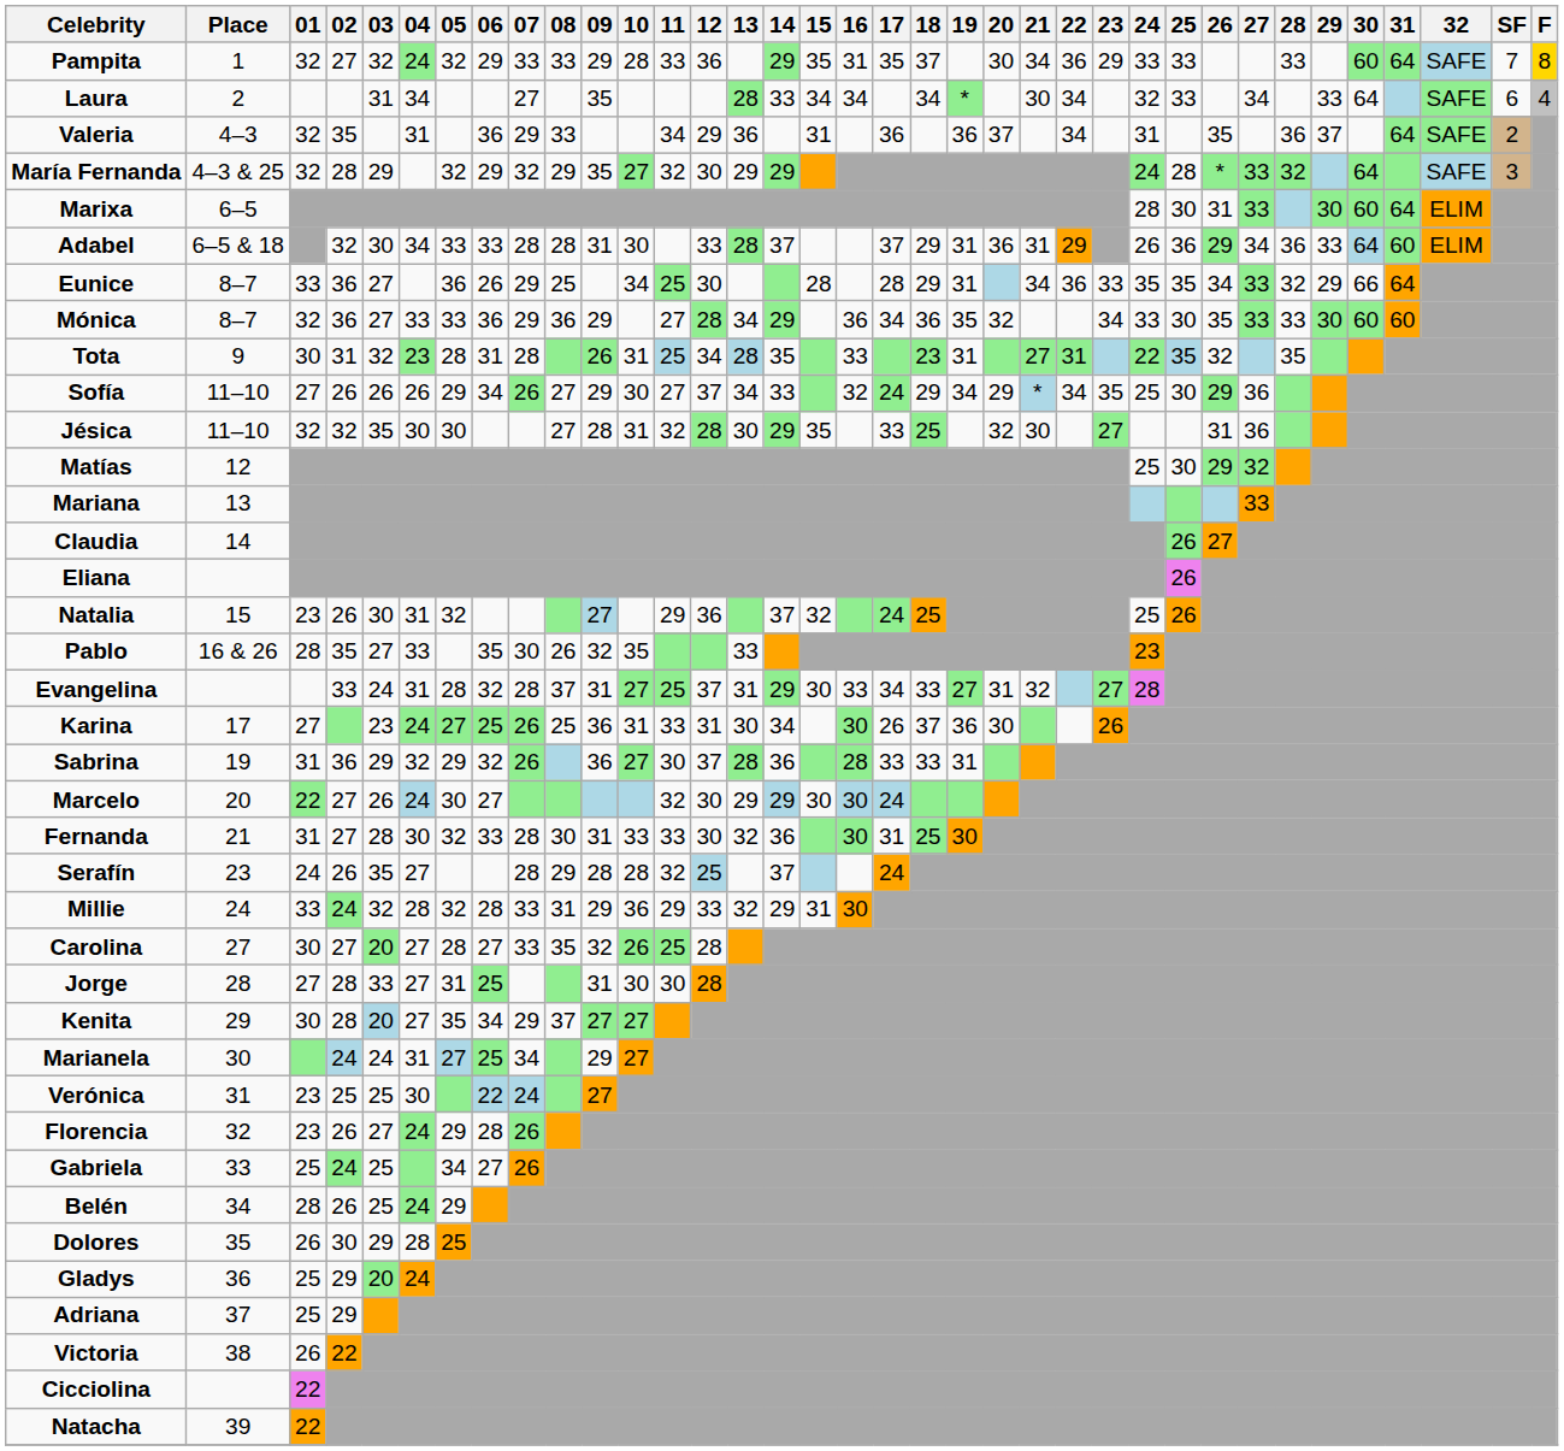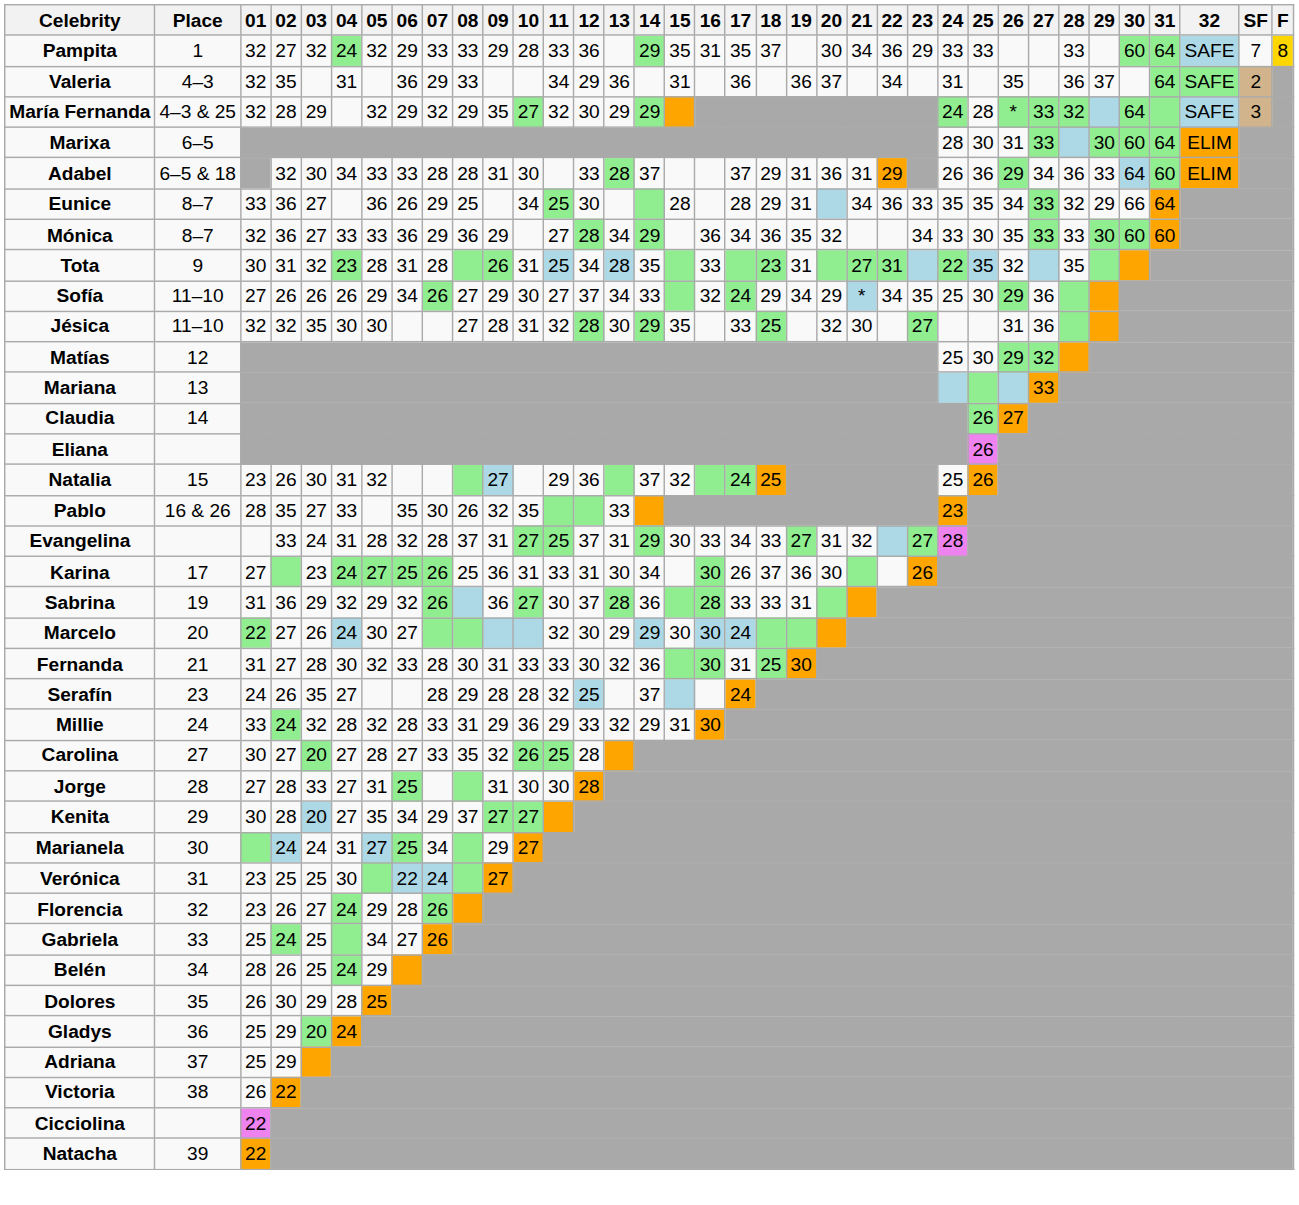- row: Laura | 2 | 31 | 34 | 27 | 35 | 28 | 33 | 34 | 34 | 34 | * | 30 | 34 | 32 | 33 | 34 | 33 | 64 | SAFE | 6 | 4
